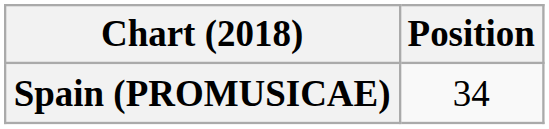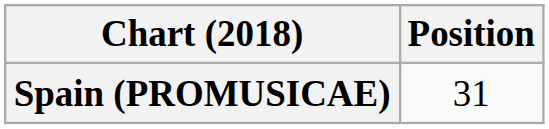Spain (PROMUSICAE) | Position: 34 -> 31
